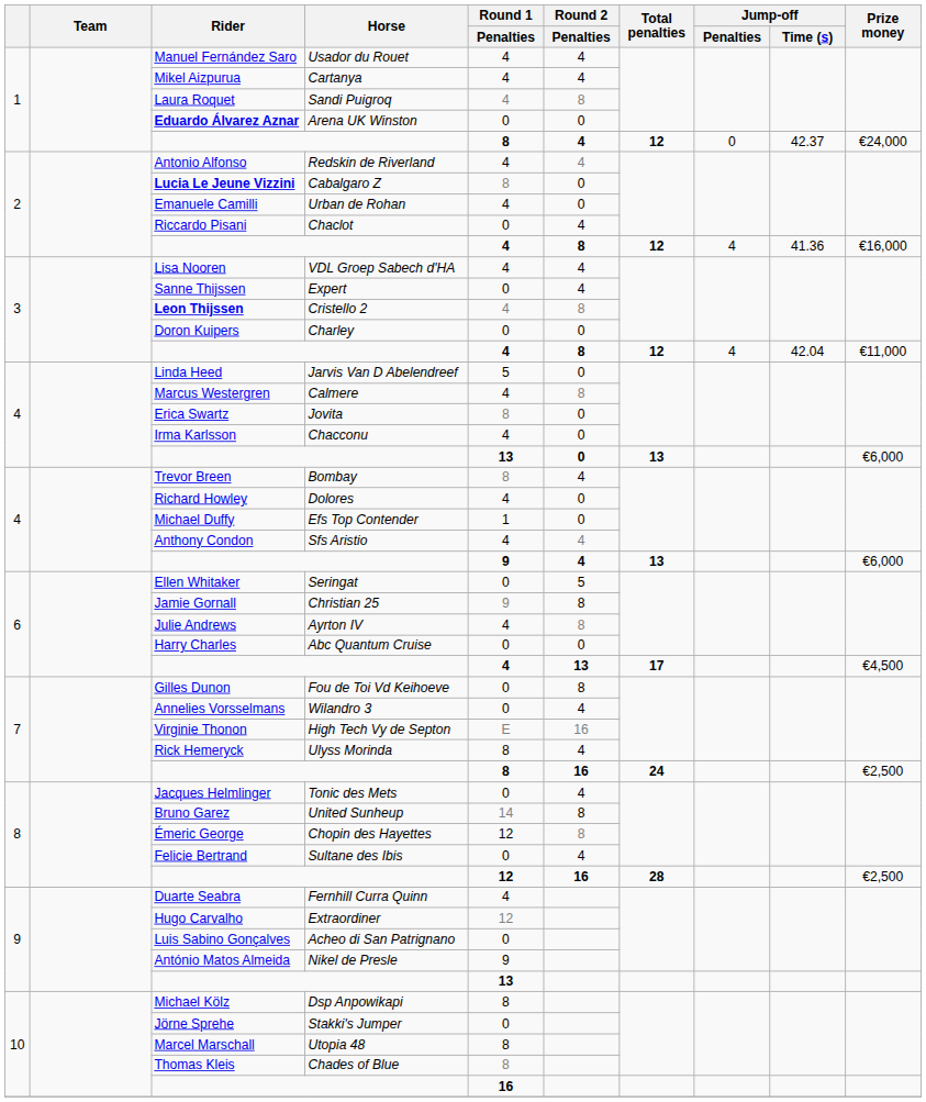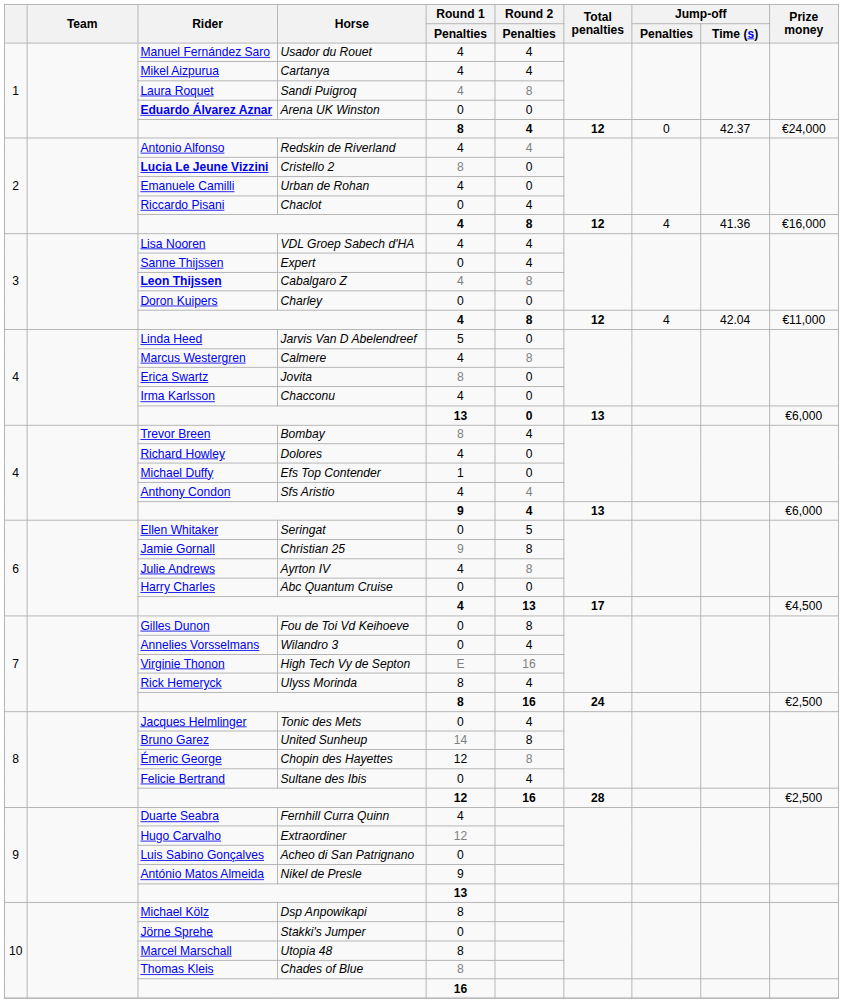Lucia Le Jeune Vizzini | Horse: Cabalgaro Z -> Cristello 2
Leon Thijssen | Horse: Cristello 2 -> Cabalgaro Z
